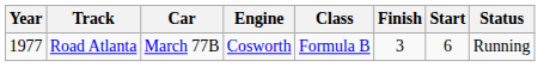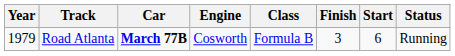Road Atlanta | Year: 1977 -> 1979
Road Atlanta | Car: normal -> bold
